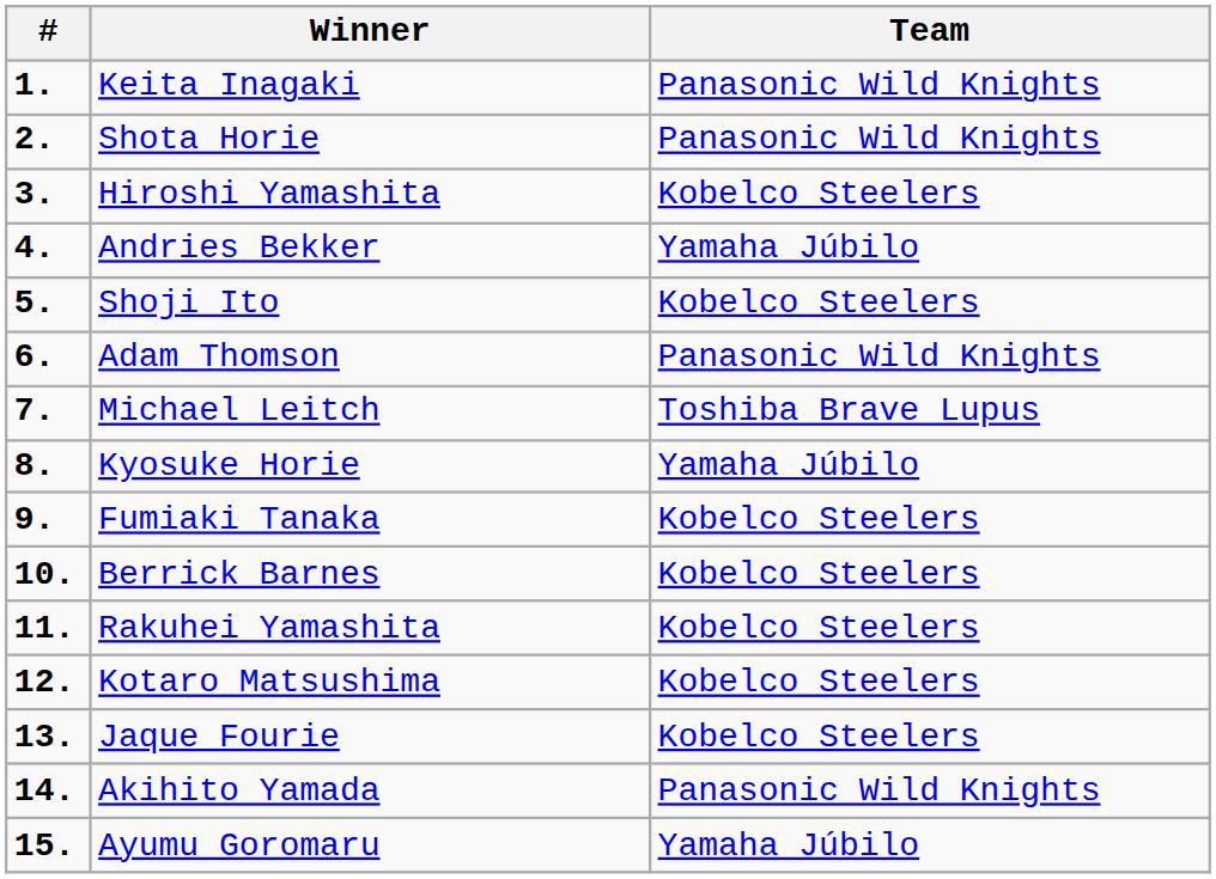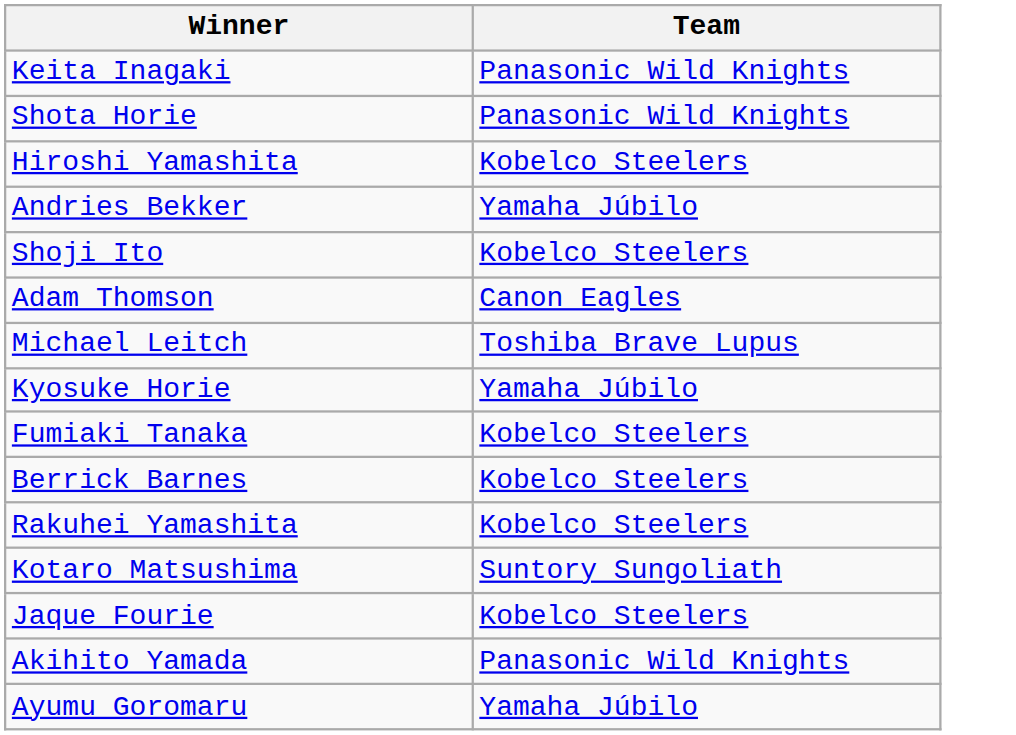- column: # | 1. | 2. | 3. | 4. | 5. | 6. | 7. | 8. | 9. | 10. | 11. | 12. | 13. | 14. | 15.
Adam Thomson | Team: Panasonic Wild Knights -> Canon Eagles
Kotaro Matsushima | Team: Kobelco Steelers -> Suntory Sungoliath
